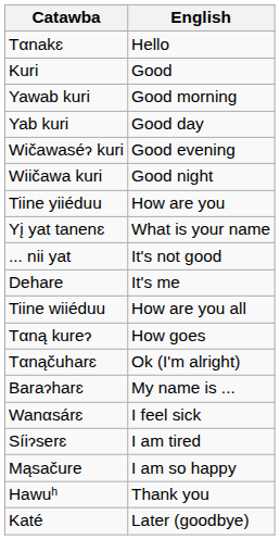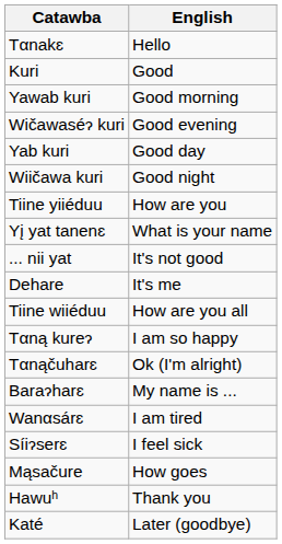rows swapped: Yab kuri <-> Wičawaséɂ kuri
Tαną kureɂ | English: How goes -> I am so happy
Wanαsárɛ | English: I feel sick -> I am tired
Síiɂserɛ | English: I am tired -> I feel sick
Mąsačure | English: I am so happy -> How goes
